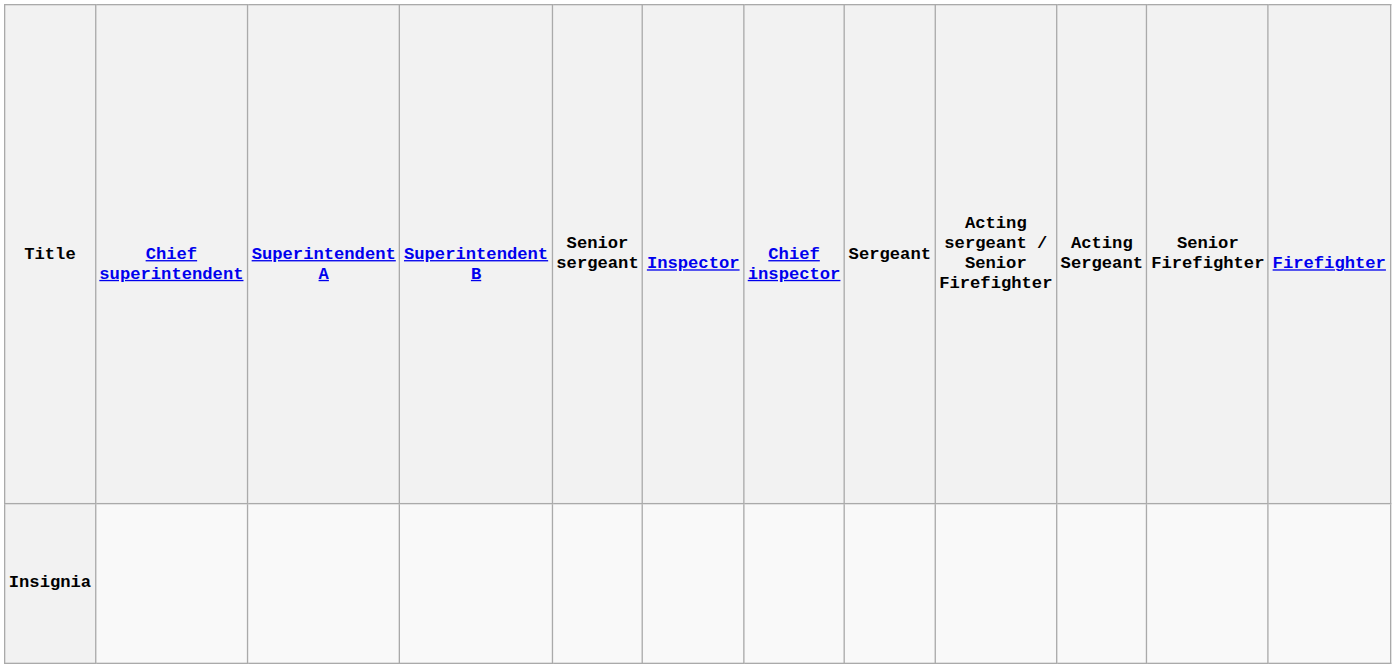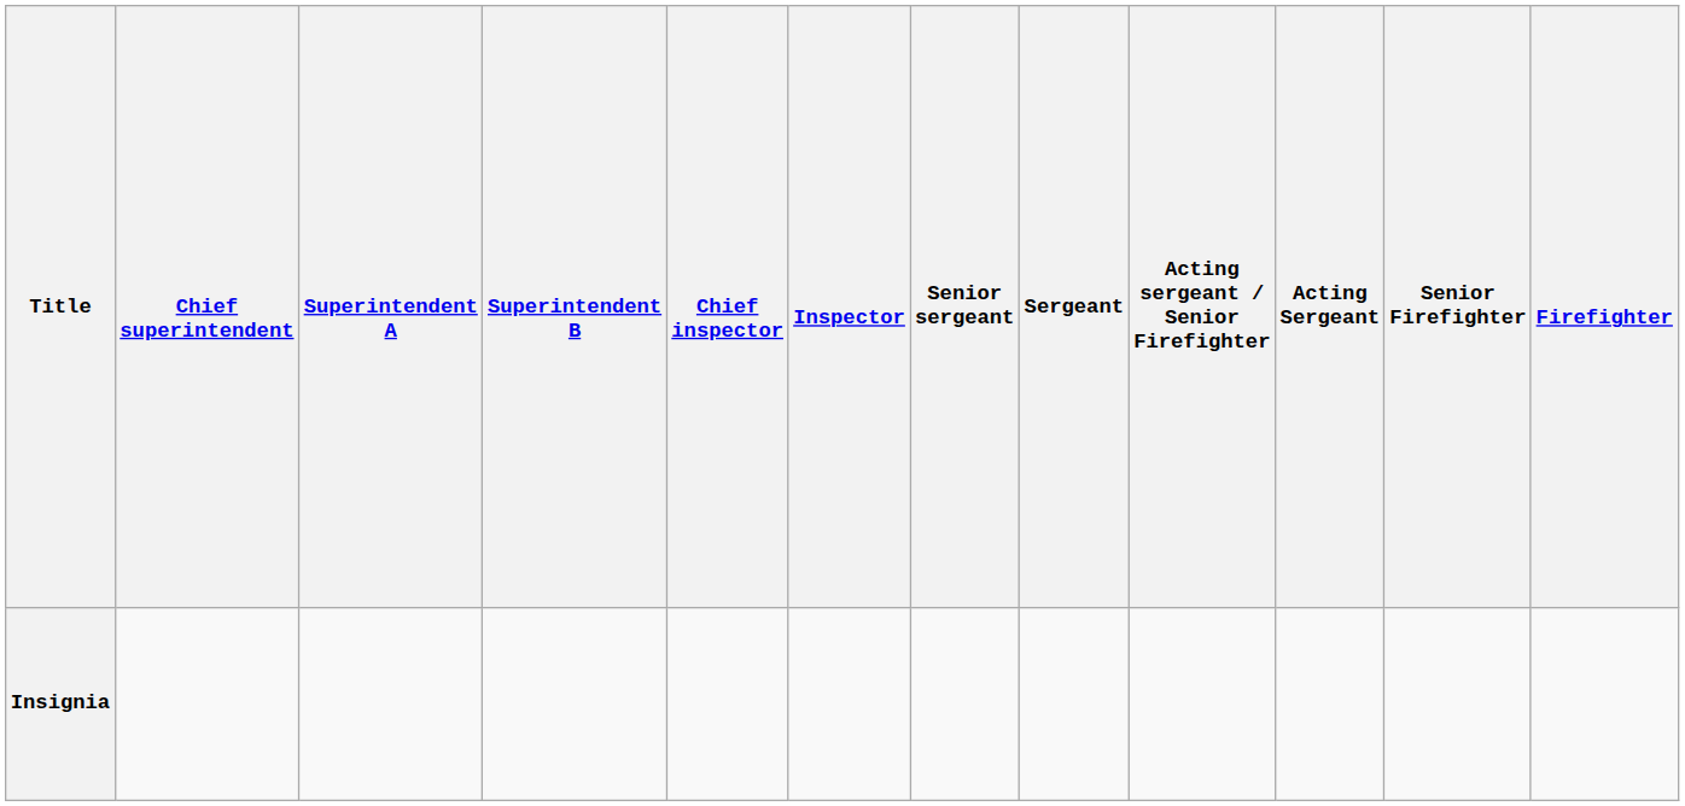columns swapped: Chief inspector <-> Senior sergeant
